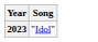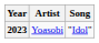+ column: Artist | Yoasobi
